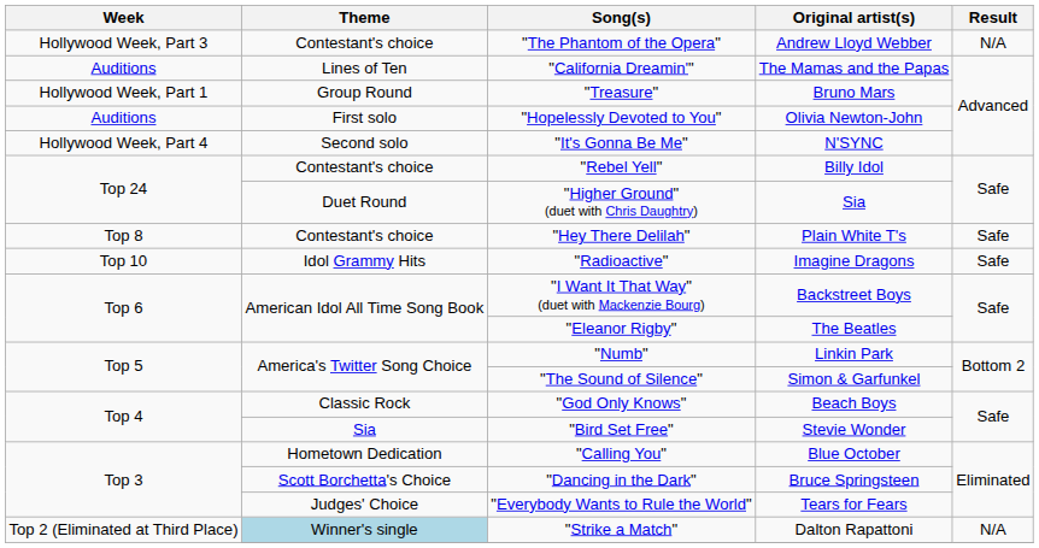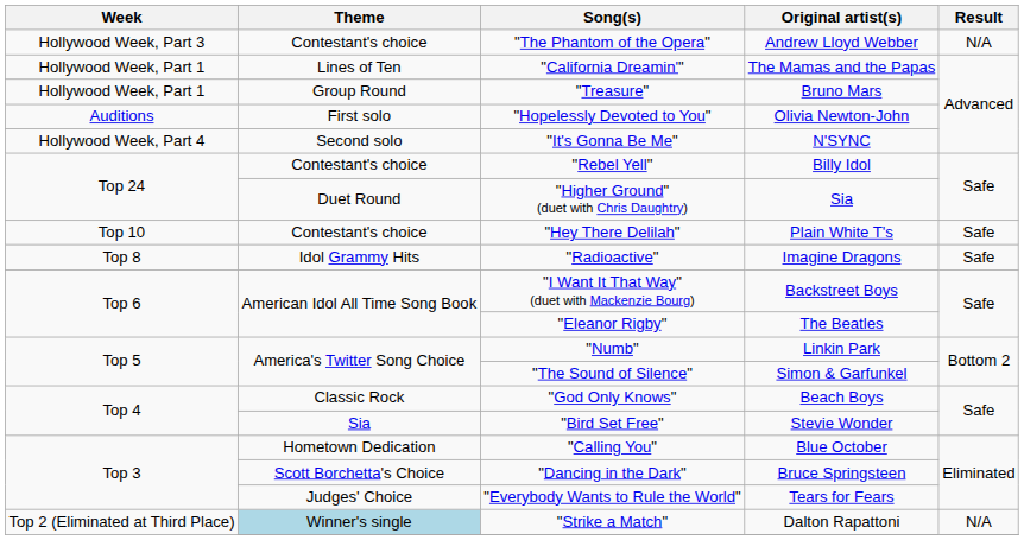"California Dreamin'" | Week: Auditions -> Hollywood Week, Part 1
"Hey There Delilah" | Week: Top 8 -> Top 10
"Radioactive" | Week: Top 10 -> Top 8
